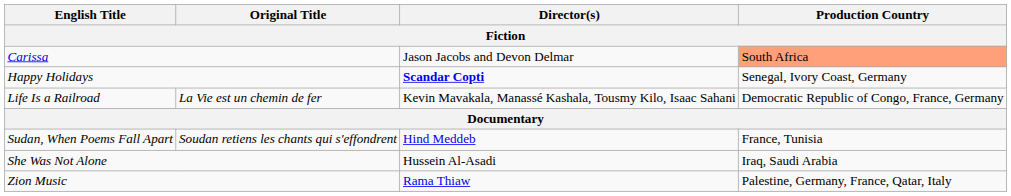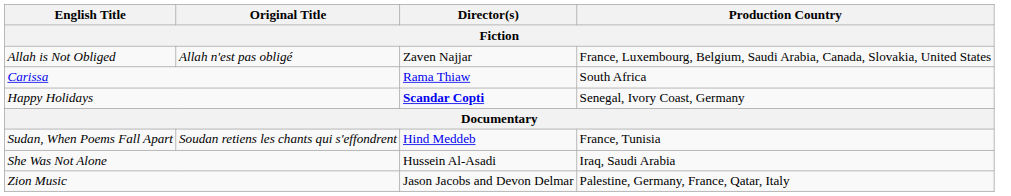+ row: Allah is Not Obliged | Allah n'est pas obligé | Zaven Najjar | France, Luxembourg, Belgium, Saudi Arabia, Canada, Slovakia, United States
Carissa | Director(s): Jason Jacobs and Devon Delmar -> Rama Thiaw
Carissa | Production Country: lightsalmon background -> no background
- row: Life Is a Railroad | La Vie est un chemin de fer | Kevin Mavakala, Manassé Kashala, Tousmy Kilo, Isaac Sahani | Democratic Republic of Congo, France, Germany
Zion Music | Director(s): Rama Thiaw -> Jason Jacobs and Devon Delmar
